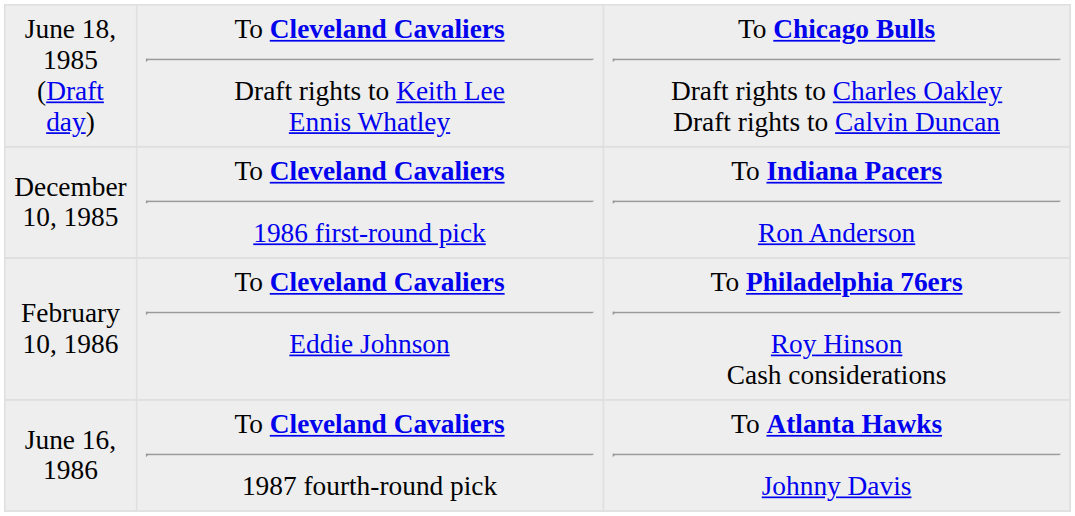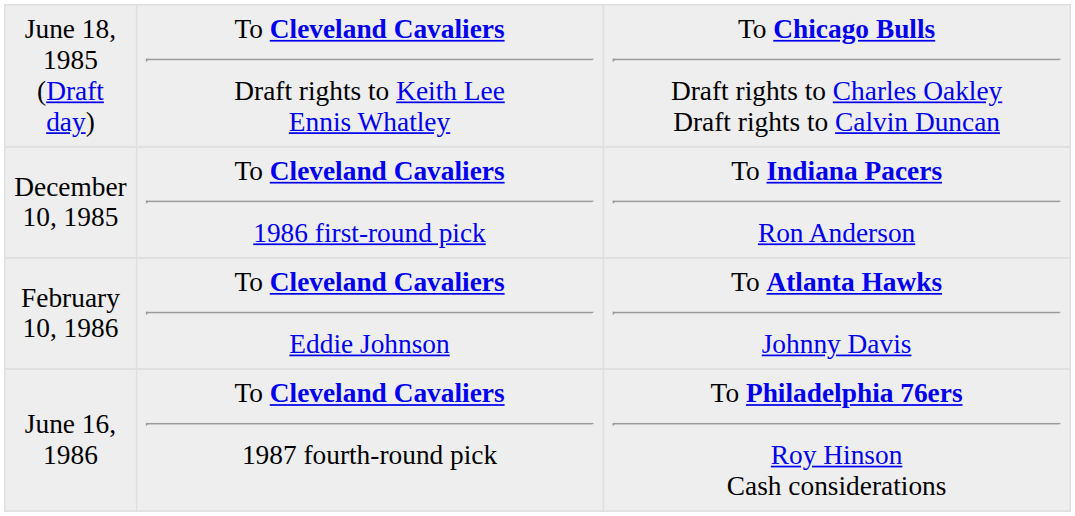February 10, 1986 | column 3: To Philadelphia 76ers Roy Hinson Cash considerations -> To Atlanta Hawks Johnny Davis
June 16, 1986 | column 3: To Atlanta Hawks Johnny Davis -> To Philadelphia 76ers Roy Hinson Cash considerations
